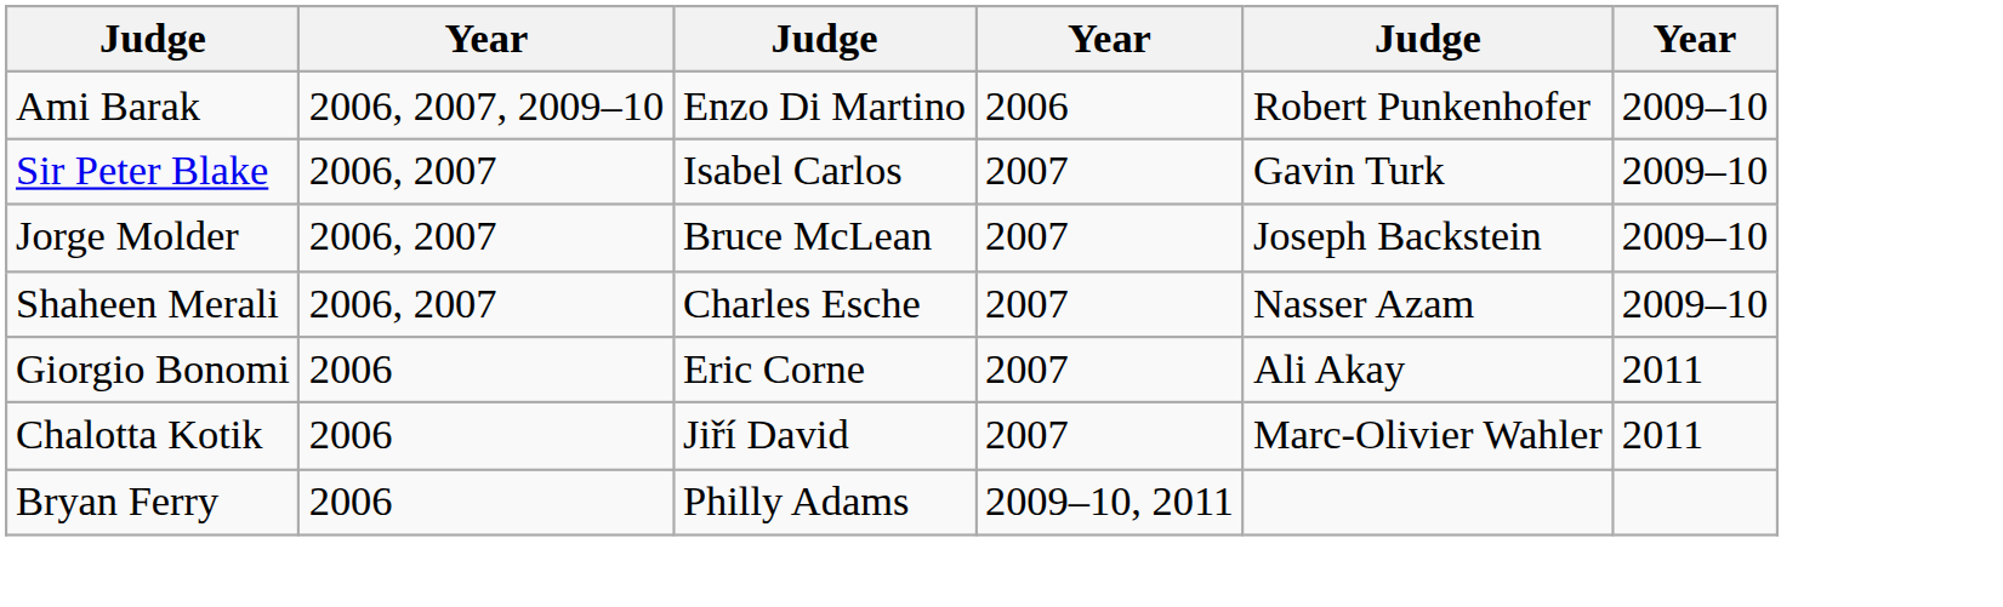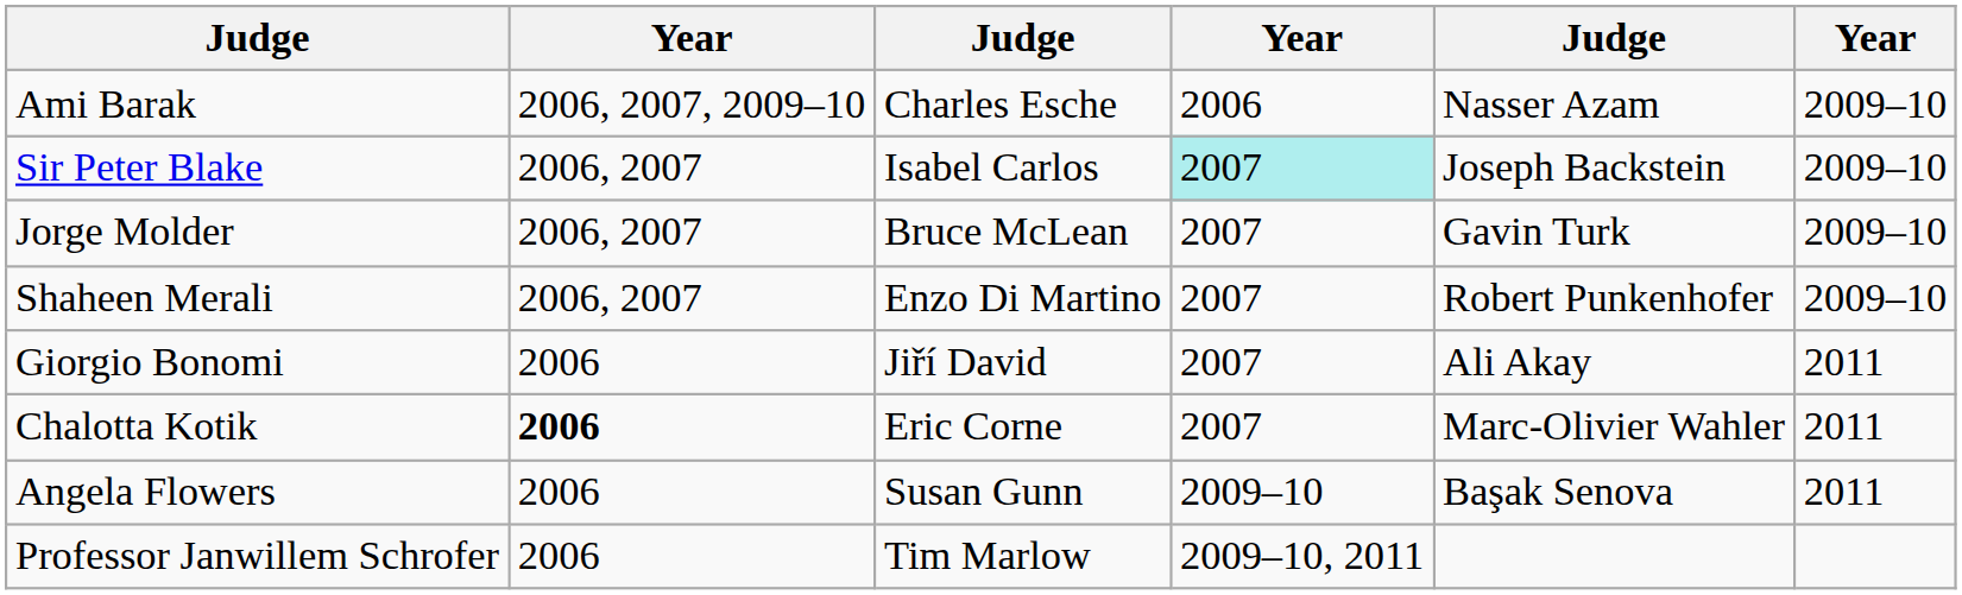Ami Barak | column 3: Enzo Di Martino -> Charles Esche
Ami Barak | column 5: Robert Punkenhofer -> Nasser Azam
Sir Peter Blake | column 4: no background -> paleturquoise background
Sir Peter Blake | column 5: Gavin Turk -> Joseph Backstein
Jorge Molder | column 5: Joseph Backstein -> Gavin Turk
Shaheen Merali | column 3: Charles Esche -> Enzo Di Martino
Shaheen Merali | column 5: Nasser Azam -> Robert Punkenhofer
Giorgio Bonomi | column 3: Eric Corne -> Jiří David
Chalotta Kotik | column 2: normal -> bold
Chalotta Kotik | column 3: Jiří David -> Eric Corne
+ row: Angela Flowers | 2006 | Susan Gunn | 2009–10 | Başak Senova | 2011
+ row: Professor Janwillem Schrofer | 2006 | Tim Marlow | 2009–10, 2011
- row: Bryan Ferry | 2006 | Philly Adams | 2009–10, 2011
